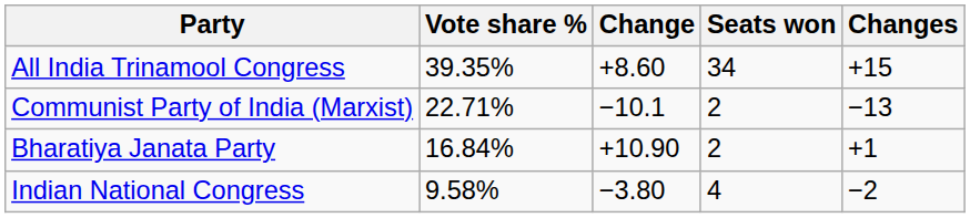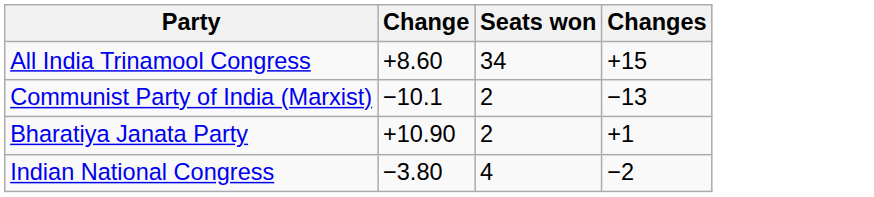- column: Vote share % | 39.35% | 22.71% | 16.84% | 9.58%
